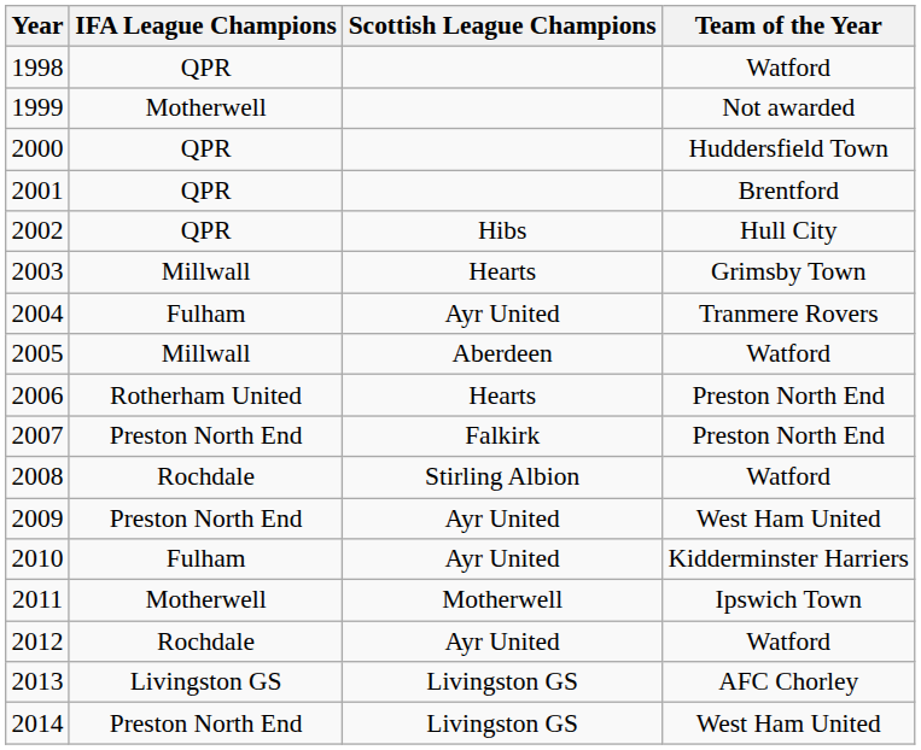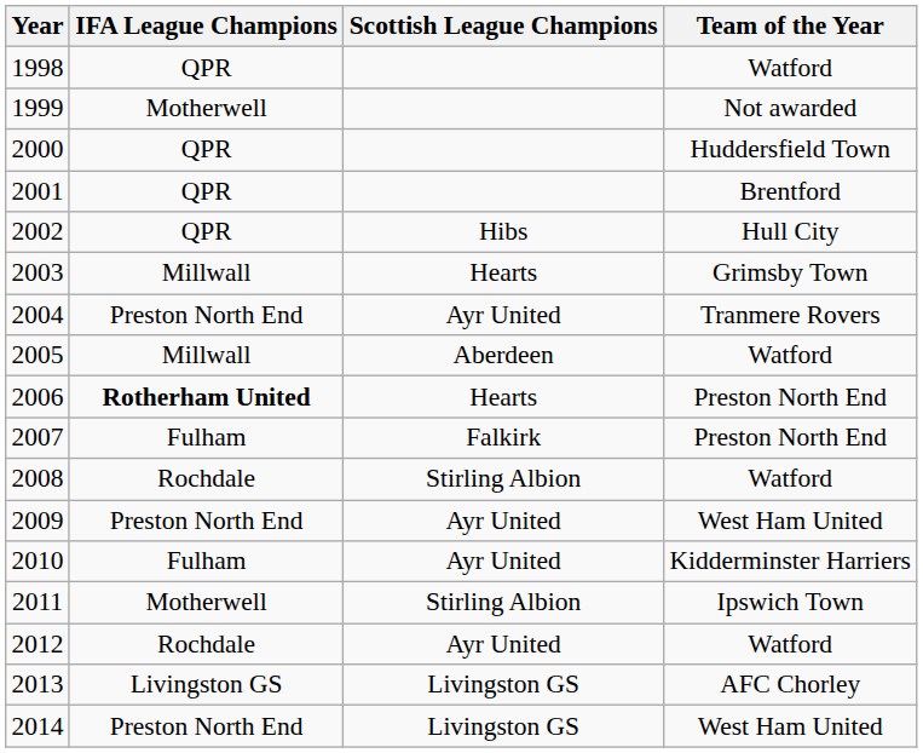2004 | IFA League Champions: Fulham -> Preston North End
2006 | IFA League Champions: normal -> bold
2007 | IFA League Champions: Preston North End -> Fulham
2011 | Scottish League Champions: Motherwell -> Stirling Albion
